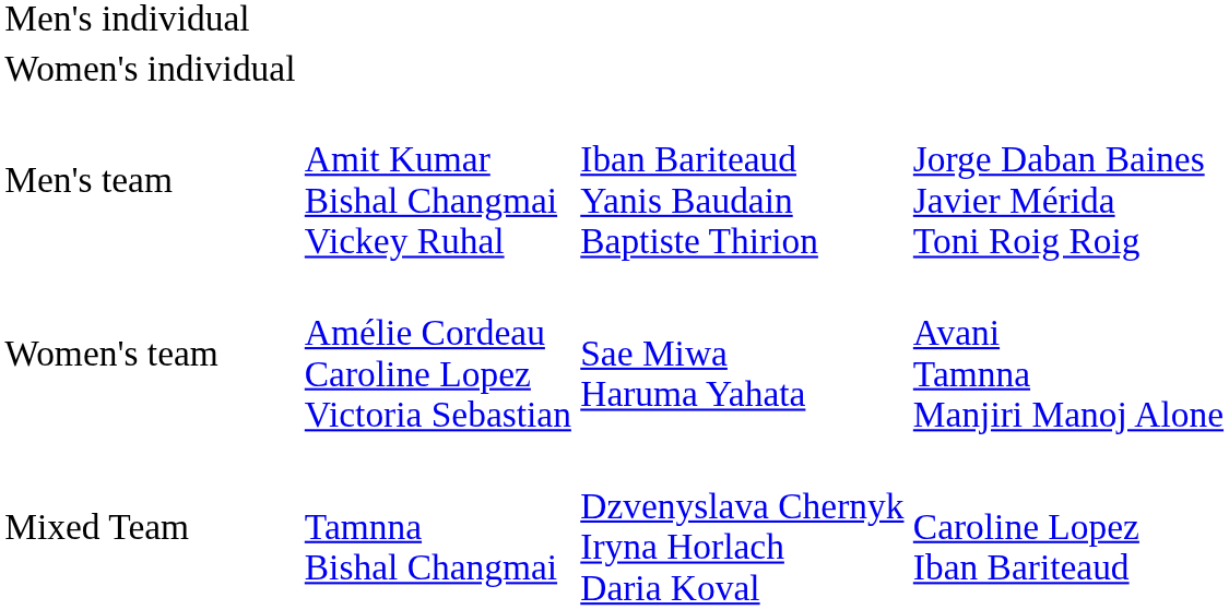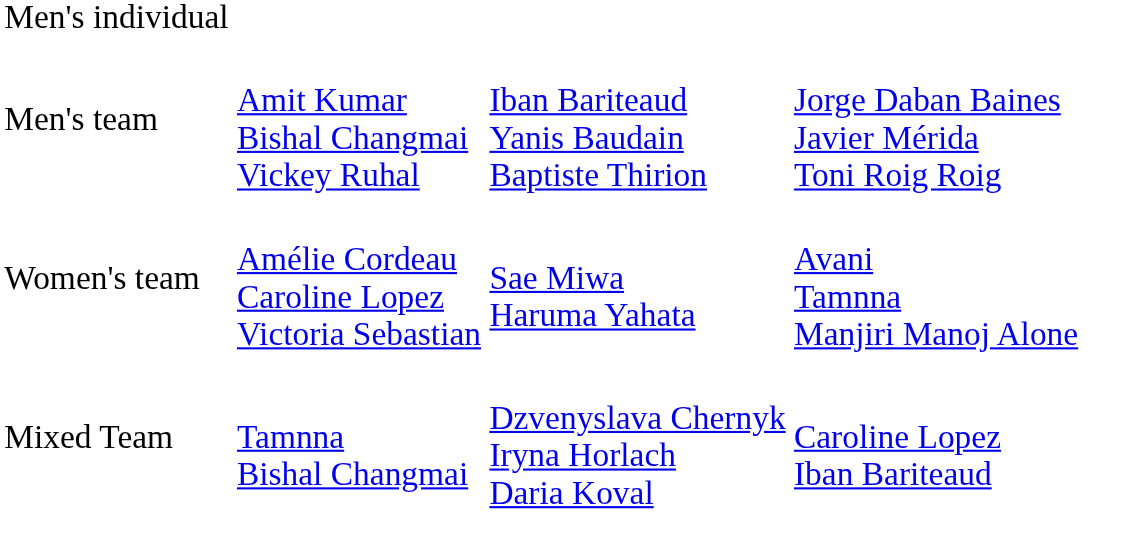- row: Women's individual
